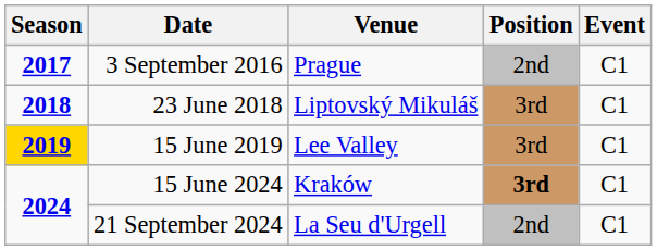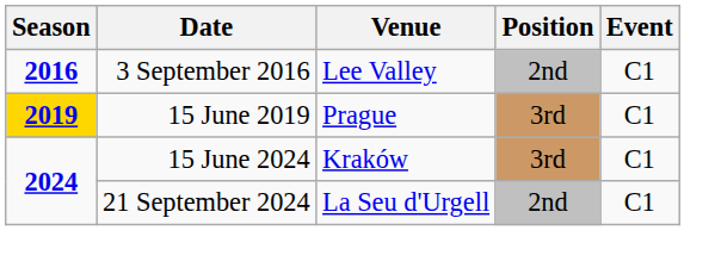3 September 2016 | Season: 2017 -> 2016
3 September 2016 | Venue: Prague -> Lee Valley
- row: 2018 | 23 June 2018 | Liptovský Mikuláš | 3rd | C1
15 June 2019 | Venue: Lee Valley -> Prague
15 June 2024 | Position: bold -> normal
